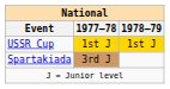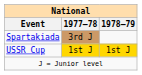rows swapped: Spartakiada <-> USSR Cup
